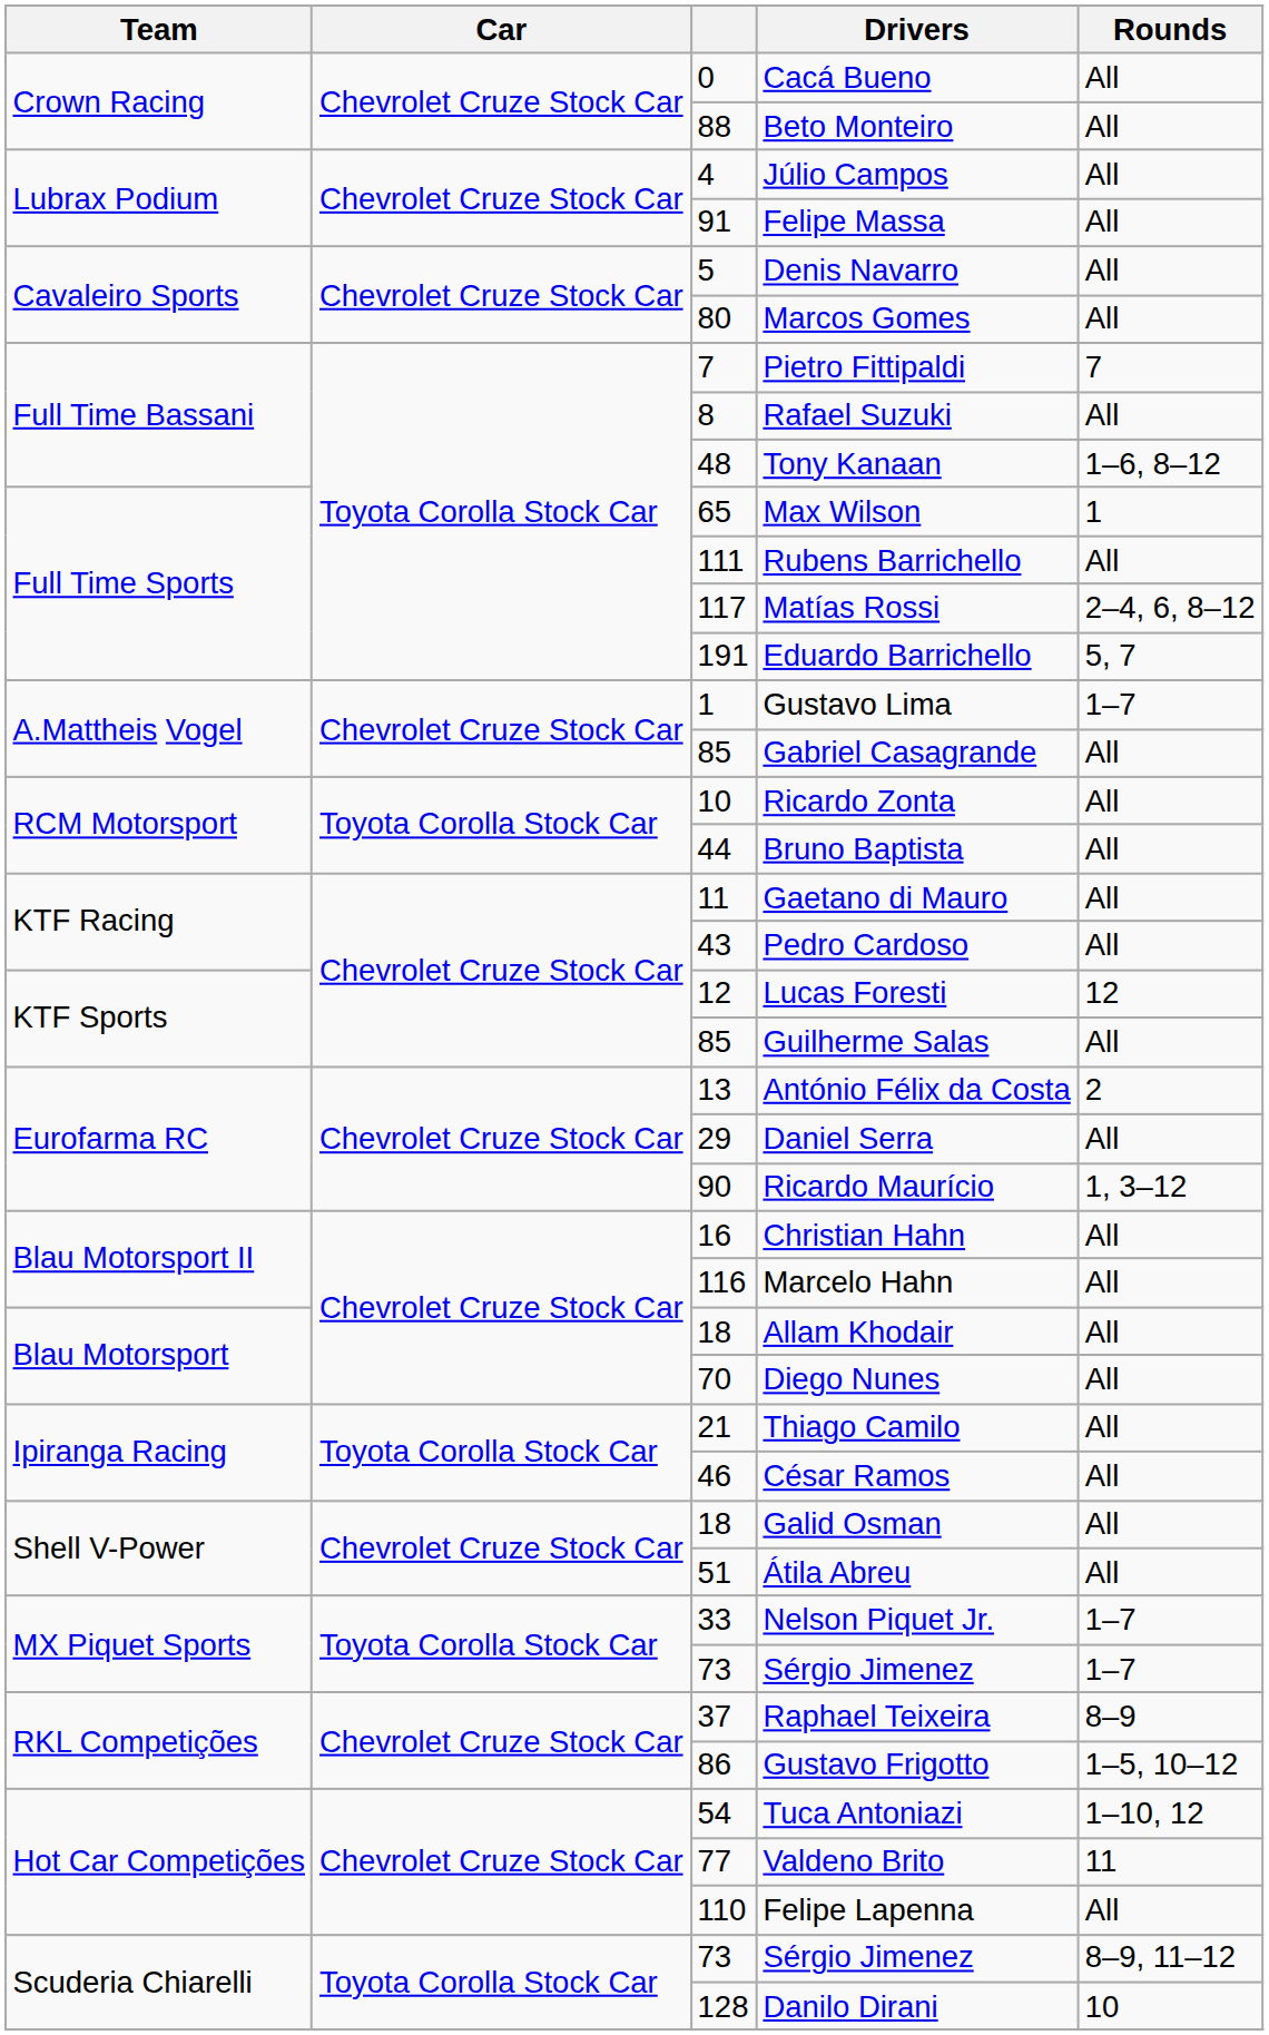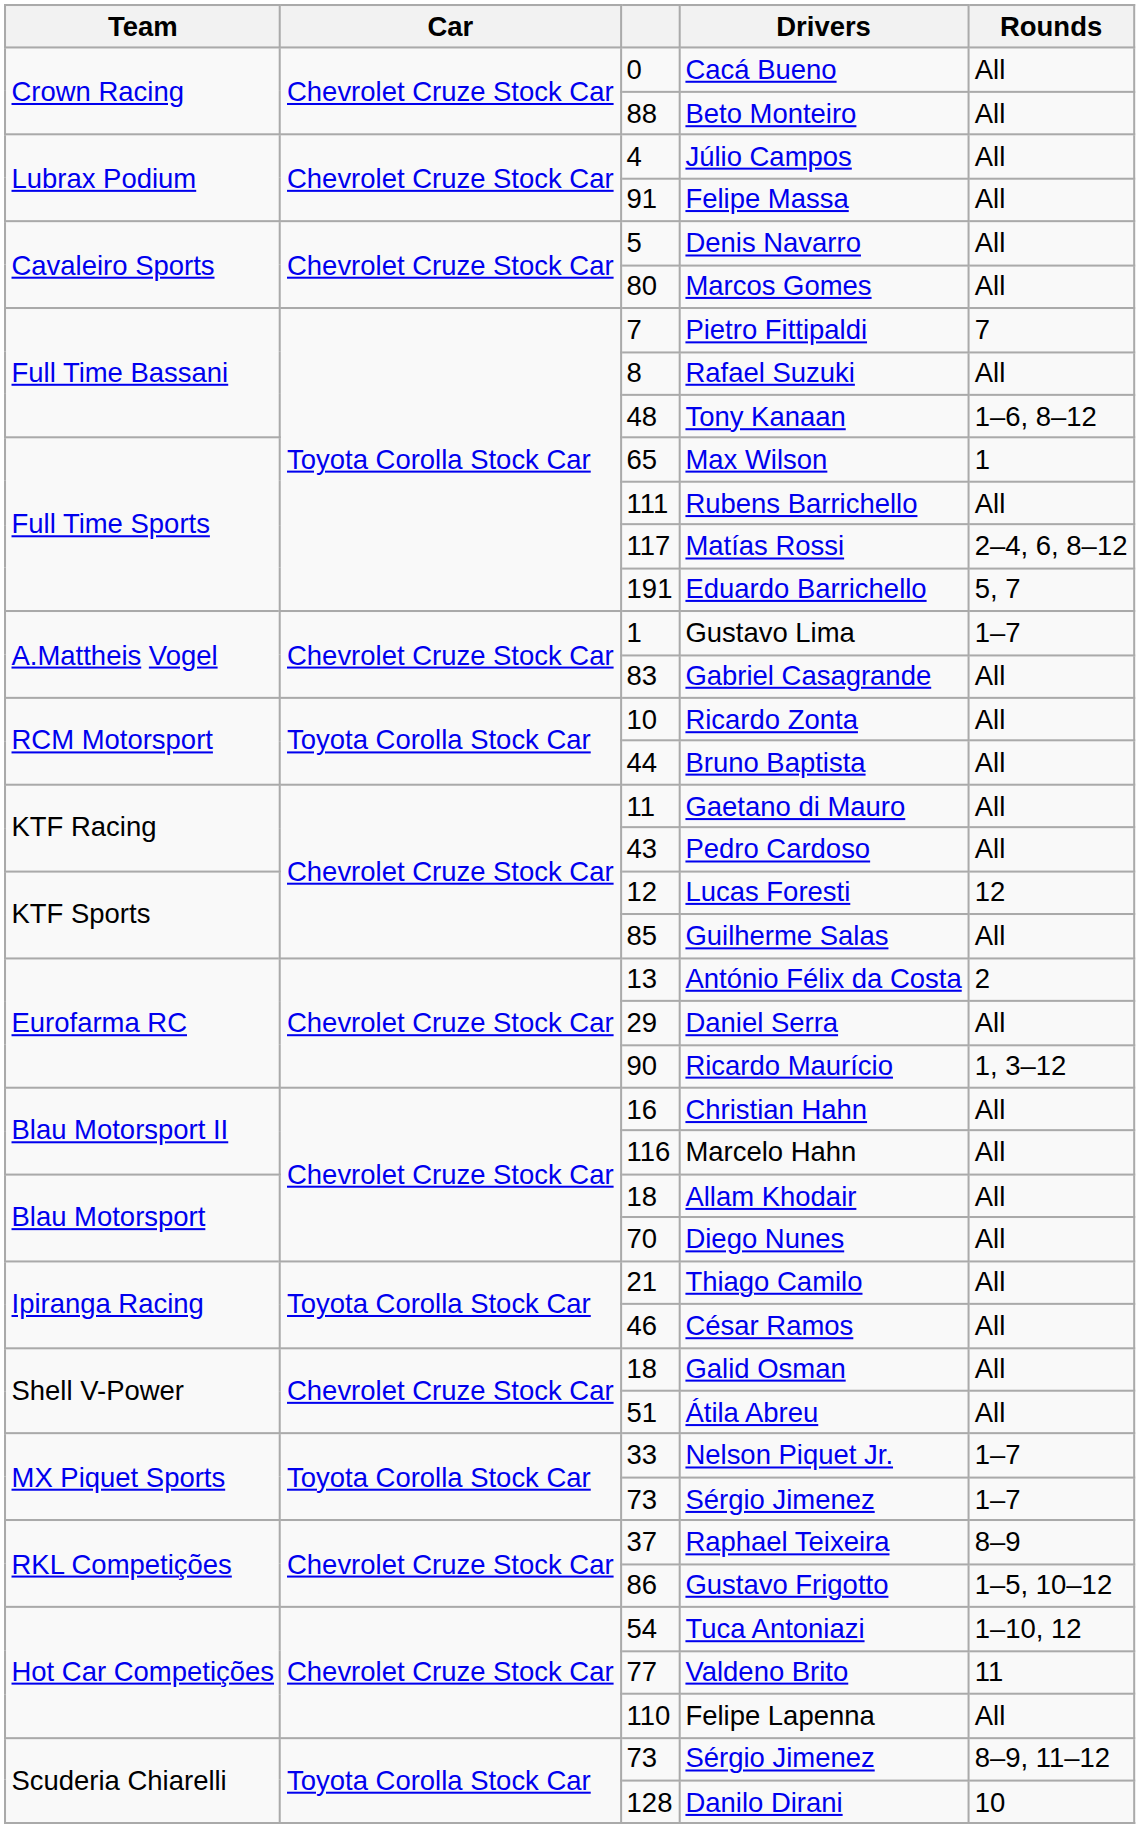Gabriel Casagrande | column 3: 85 -> 83
